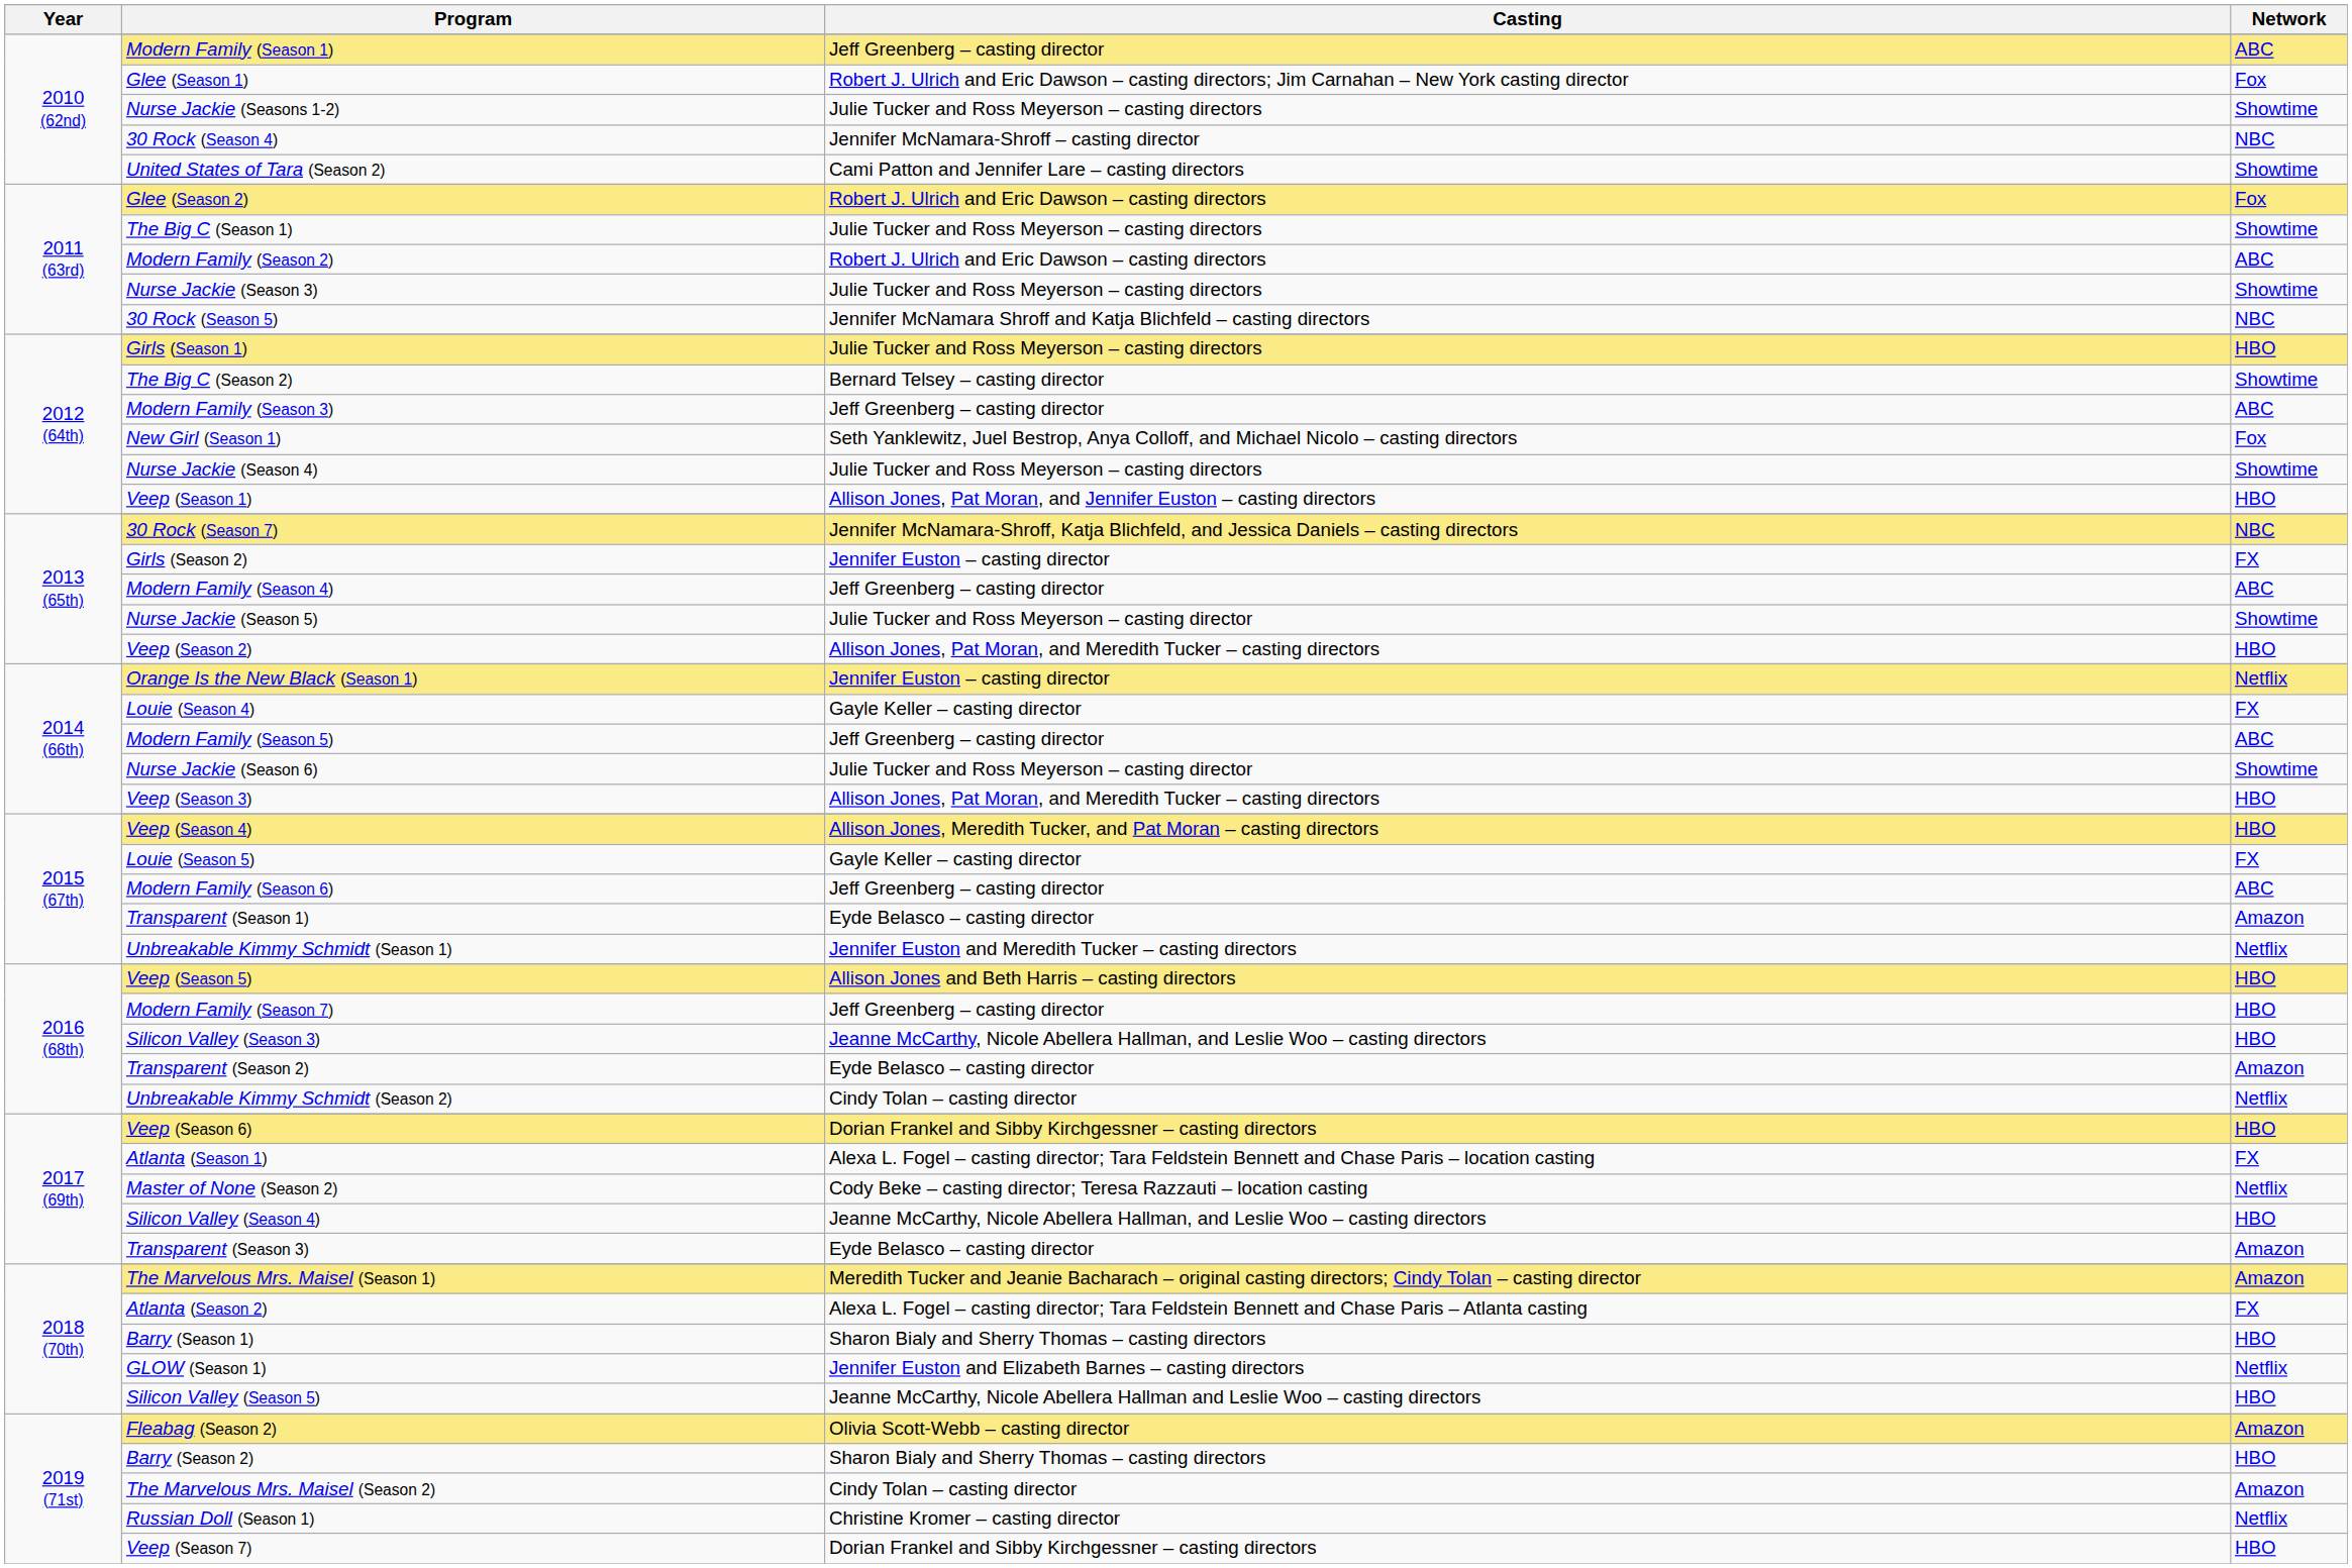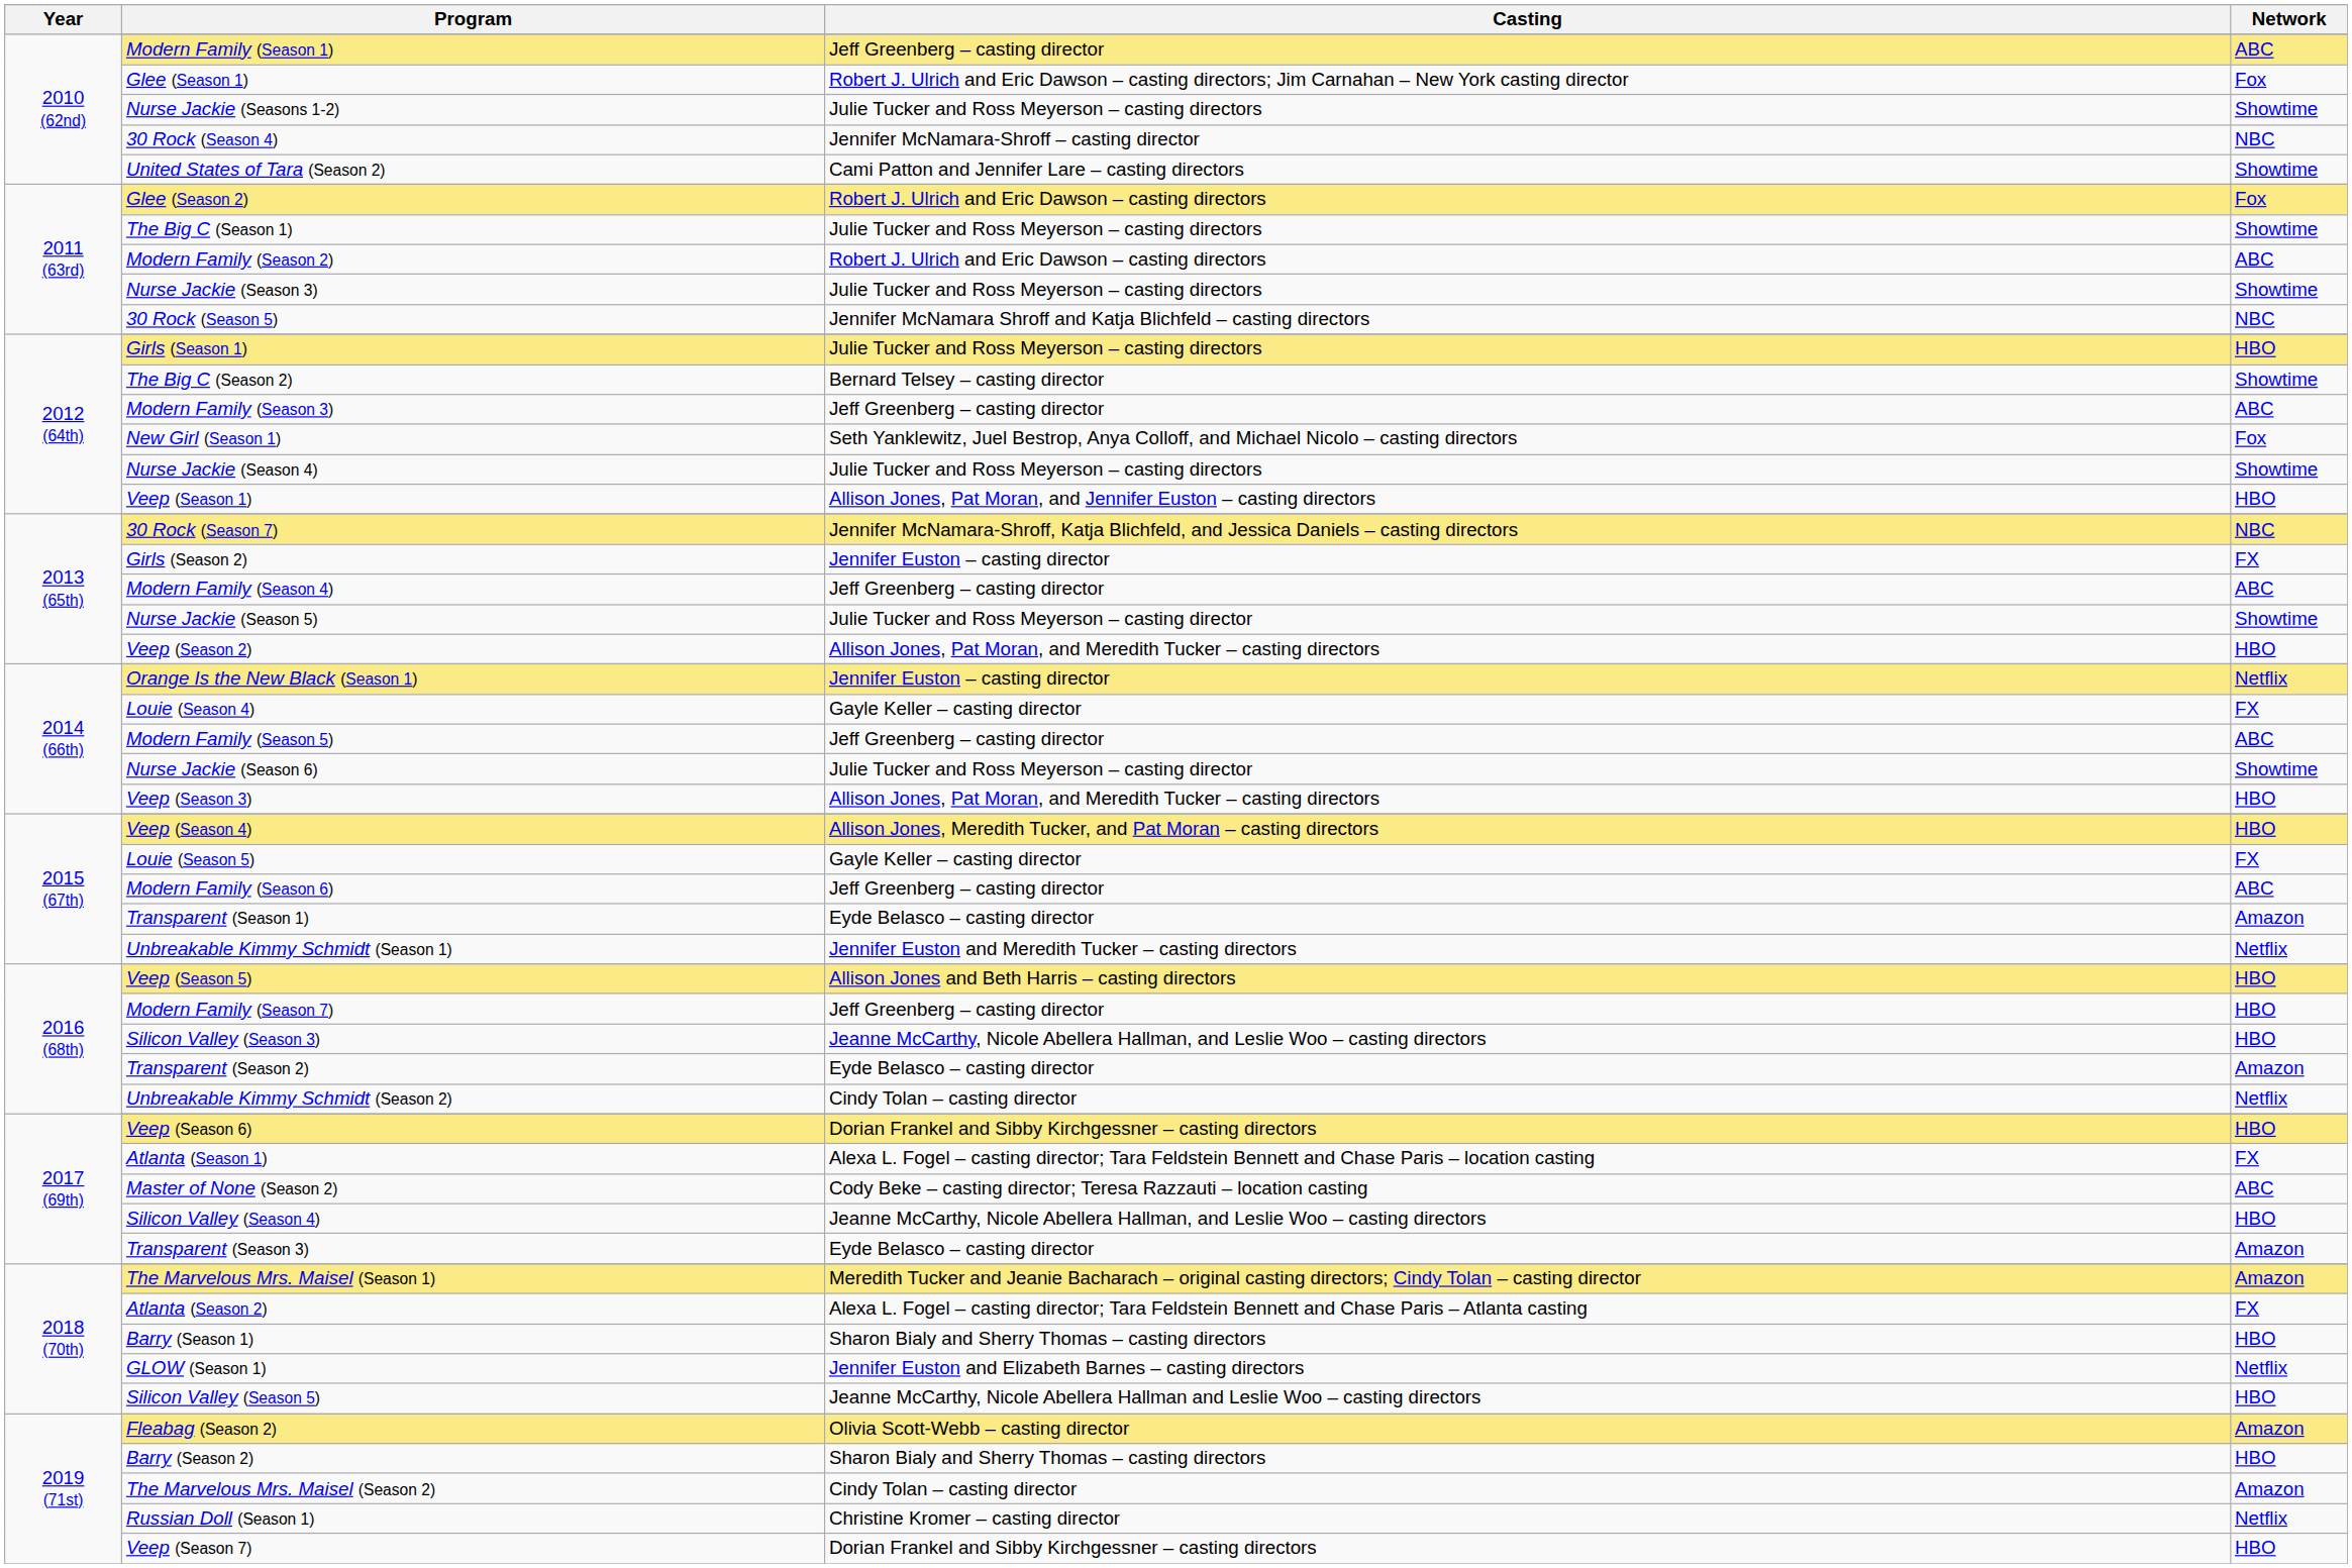Master of None (Season 2) | Network: Netflix -> ABC
